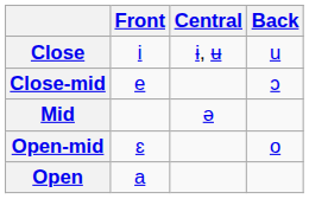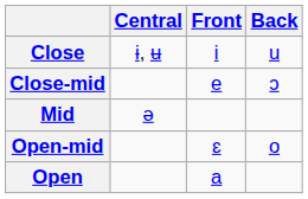columns swapped: Front <-> Central
